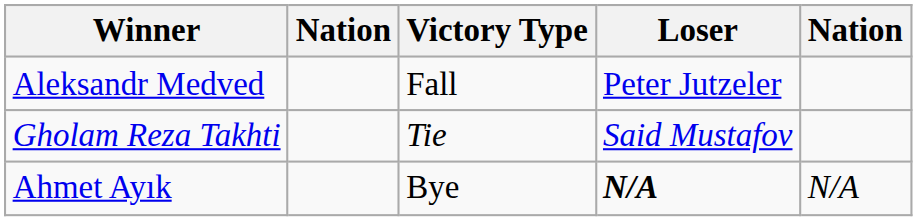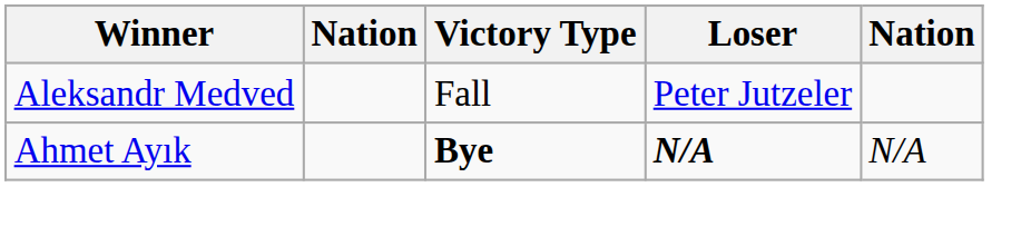- row: Gholam Reza Takhti | Tie | Said Mustafov
Ahmet Ayık | Victory Type: normal -> bold
